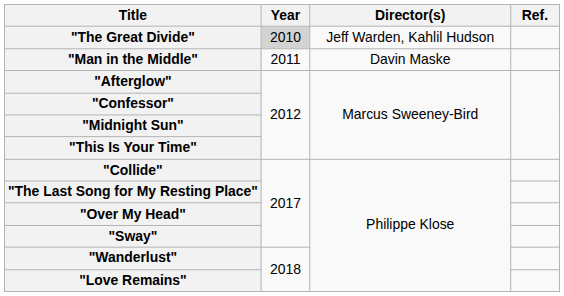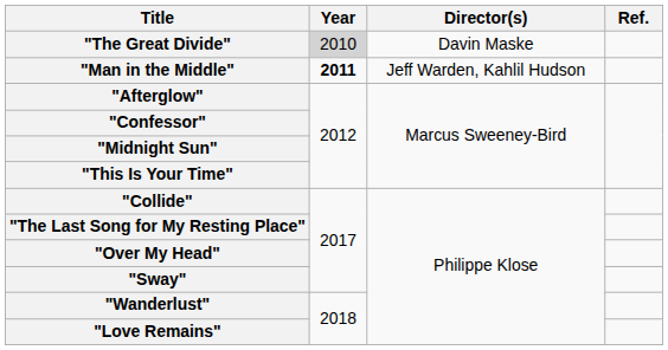"The Great Divide" | Director(s): Jeff Warden, Kahlil Hudson -> Davin Maske
"Man in the Middle" | Year: normal -> bold
"Man in the Middle" | Director(s): Davin Maske -> Jeff Warden, Kahlil Hudson
